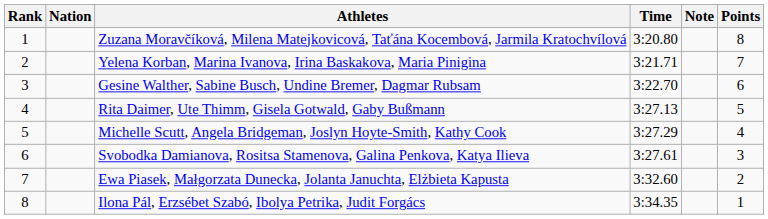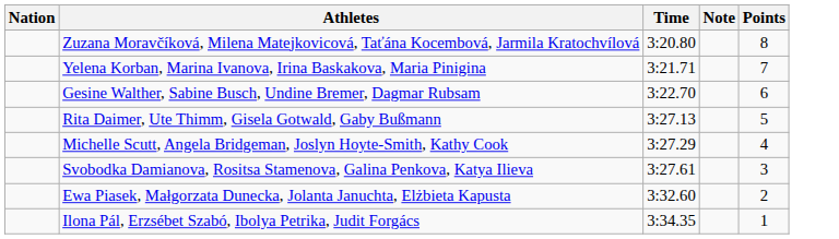- column: Rank | 1 | 2 | 3 | 4 | 5 | 6 | 7 | 8
